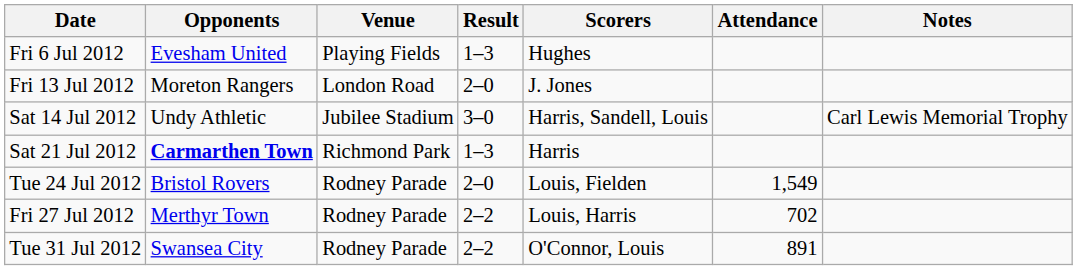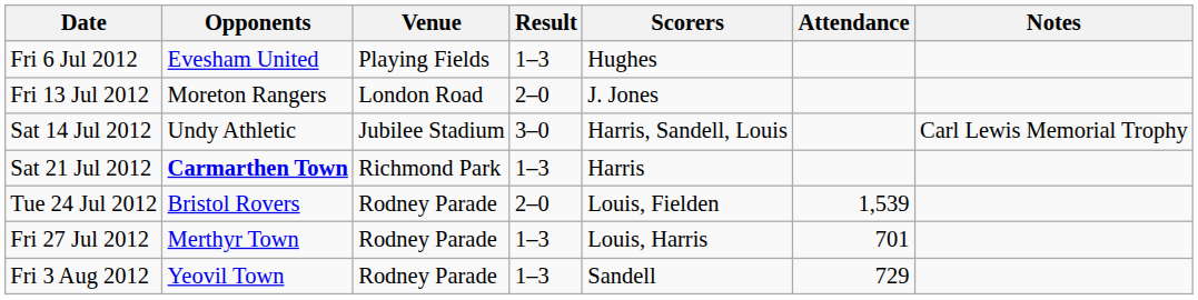Tue 24 Jul 2012 | Attendance: 1,549 -> 1,539
Fri 27 Jul 2012 | Result: 2–2 -> 1–3
Fri 27 Jul 2012 | Attendance: 702 -> 701
- row: Tue 31 Jul 2012 | Swansea City | Rodney Parade | 2–2 | O'Connor, Louis | 891
+ row: Fri 3 Aug 2012 | Yeovil Town | Rodney Parade | 1–3 | Sandell | 729
